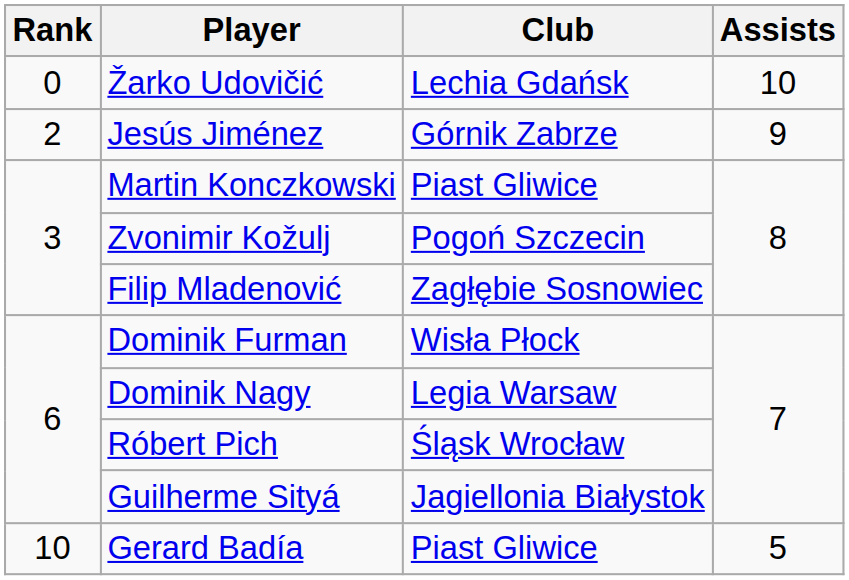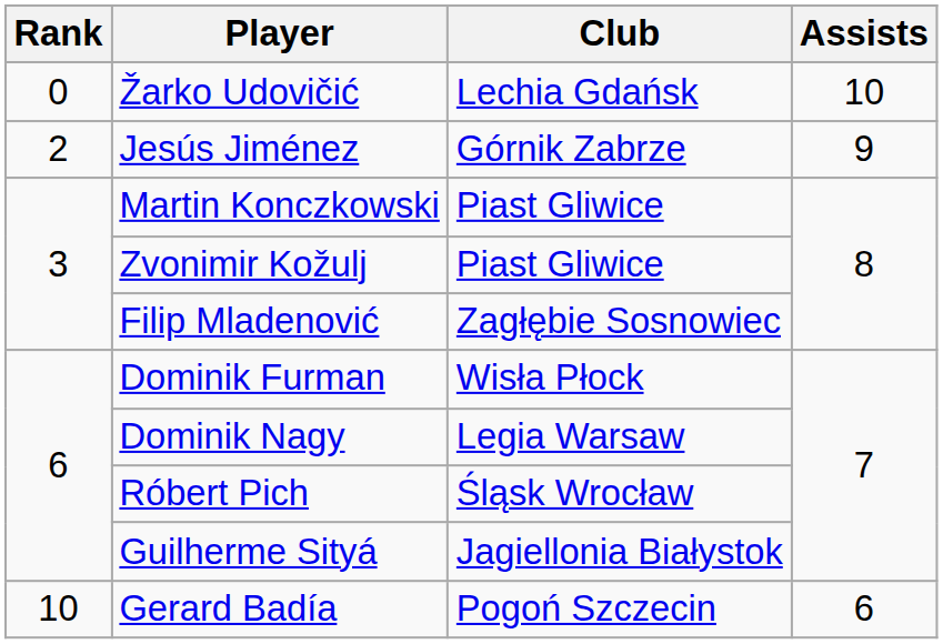Zvonimir Kožulj | Club: Pogoń Szczecin -> Piast Gliwice
Gerard Badía | Club: Piast Gliwice -> Pogoń Szczecin
Gerard Badía | Assists: 5 -> 6
